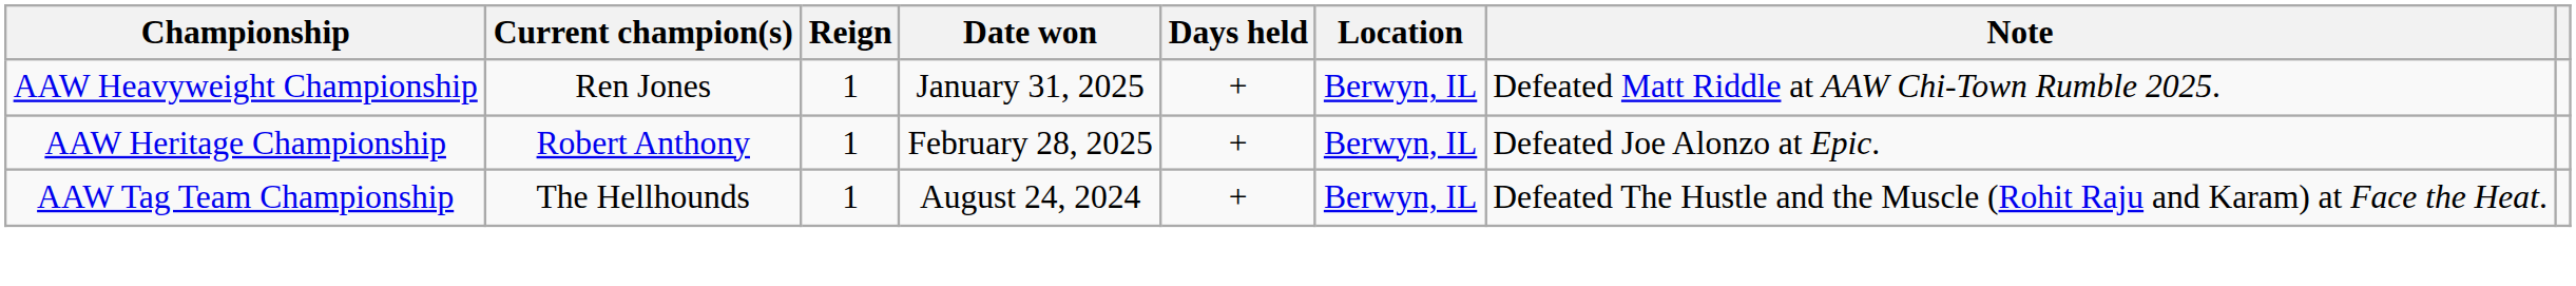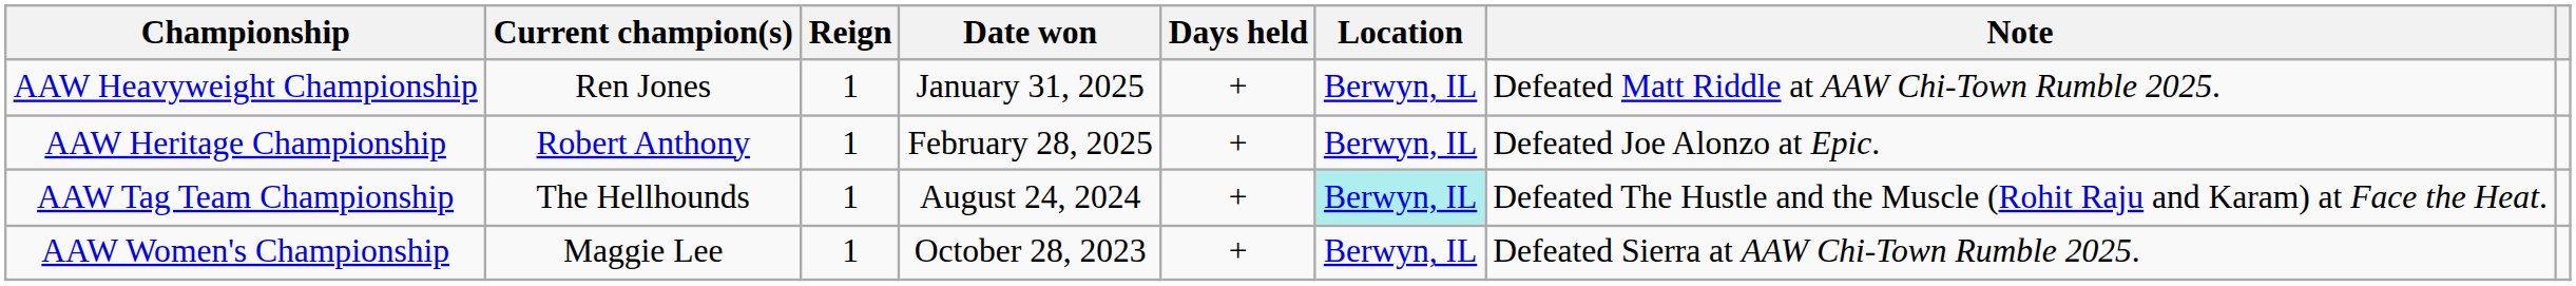AAW Tag Team Championship | Location: no background -> paleturquoise background
+ row: AAW Women's Championship | Maggie Lee | 1 | October 28, 2023 | + | Berwyn, IL | Defeated Sierra at AAW Chi-Town Rumble 2025.
